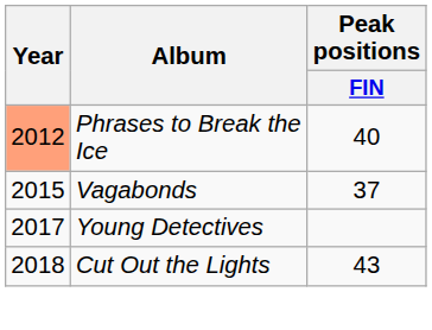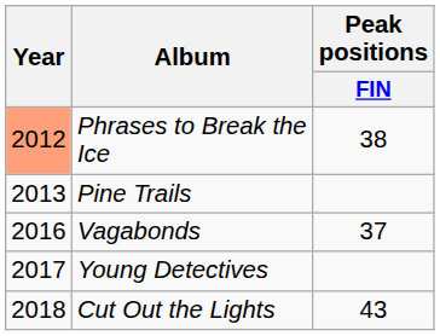Phrases to Break the Ice | Peak positions / FIN: 40 -> 38
+ row: 2013 | Pine Trails
Vagabonds | Year: 2015 -> 2016
